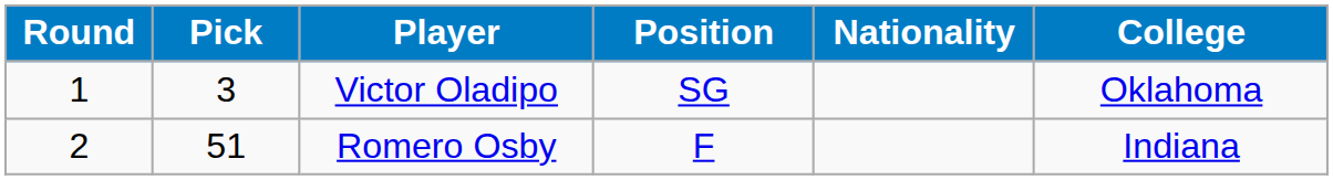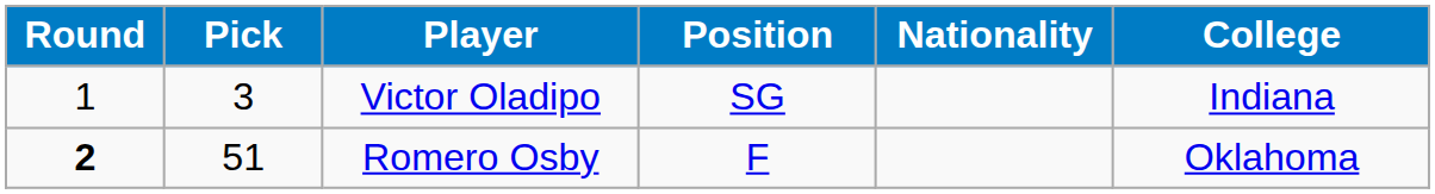Victor Oladipo | College: Oklahoma -> Indiana
Romero Osby | Round: normal -> bold
Romero Osby | College: Indiana -> Oklahoma
